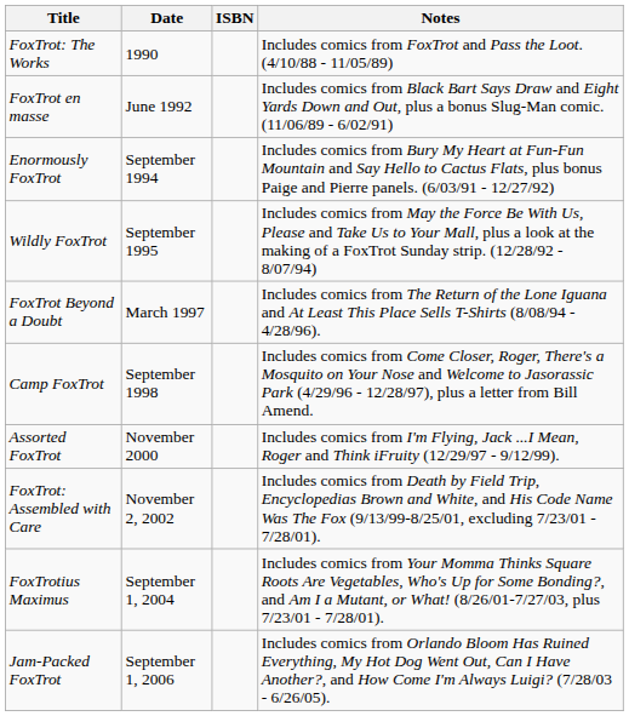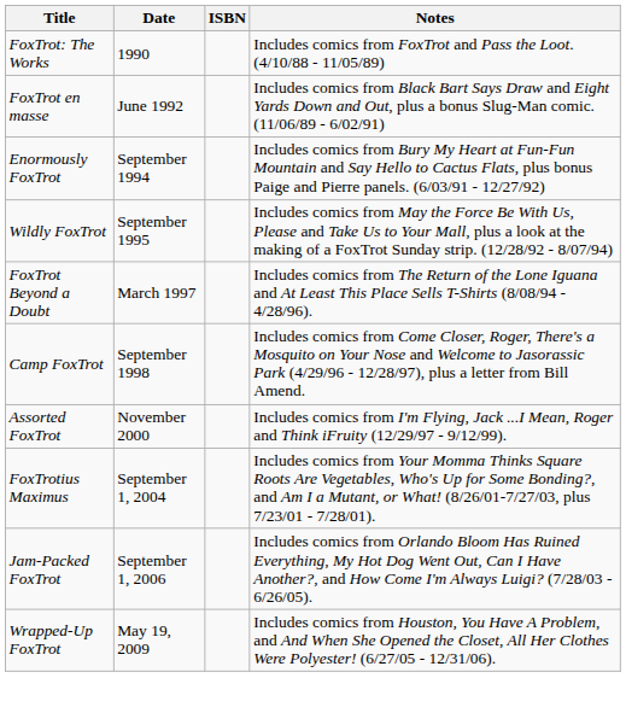- row: FoxTrot: Assembled with Care | November 2, 2002 | Includes comics from Death by Field Trip, Encyclopedias Brown and White, and His Code Name Was The Fox (9/13/99-8/25/01, excluding 7/23/01 - 7/28/01).
+ row: Wrapped-Up FoxTrot | May 19, 2009 | Includes comics from Houston, You Have A Problem, and And When She Opened the Closet, All Her Clothes Were Polyester! (6/27/05 - 12/31/06).
